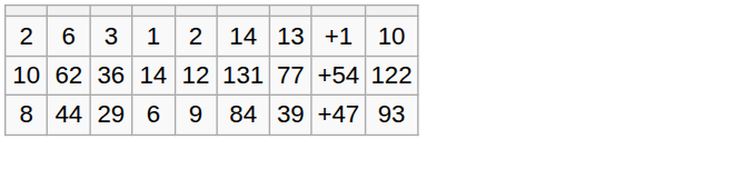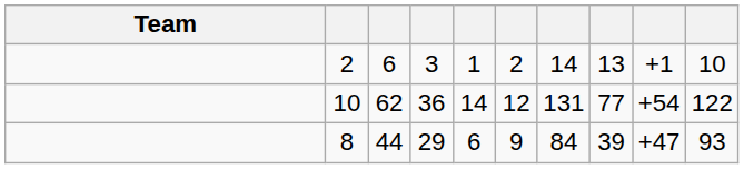+ column: Team
